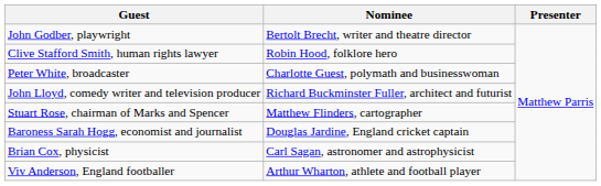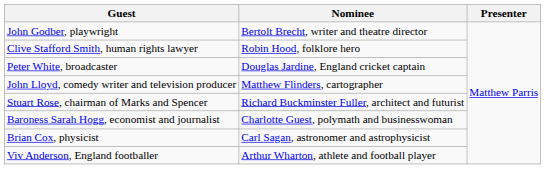Peter White, broadcaster | Nominee: Charlotte Guest, polymath and businesswoman -> Douglas Jardine, England cricket captain
John Lloyd, comedy writer and television producer | Nominee: Richard Buckminster Fuller, architect and futurist -> Matthew Flinders, cartographer
Stuart Rose, chairman of Marks and Spencer | Nominee: Matthew Flinders, cartographer -> Richard Buckminster Fuller, architect and futurist
Baroness Sarah Hogg, economist and journalist | Nominee: Douglas Jardine, England cricket captain -> Charlotte Guest, polymath and businesswoman
